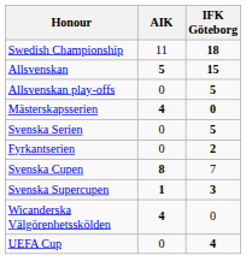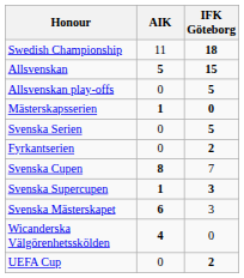Mästerskapsserien | AIK: 4 -> 1
+ row: Svenska Mästerskapet | 6 | 3
UEFA Cup | IFK Göteborg: 4 -> 2
